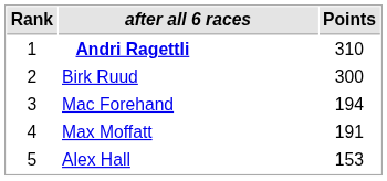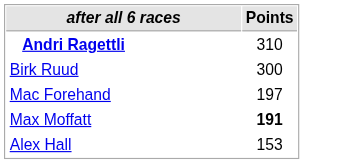- column: Rank | 1 | 2 | 3 | 4 | 5
Mac Forehand | Points: 194 -> 197
Max Moffatt | Points: normal -> bold
